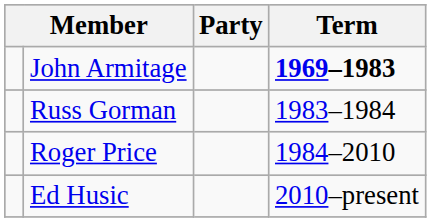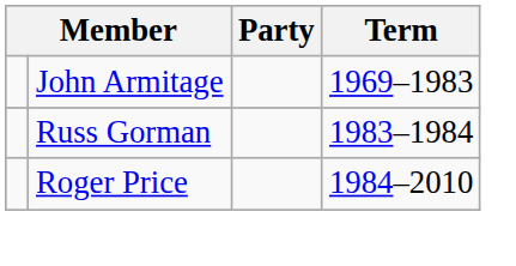John Armitage | Term: bold -> normal
- row: Ed Husic | 2010–present
